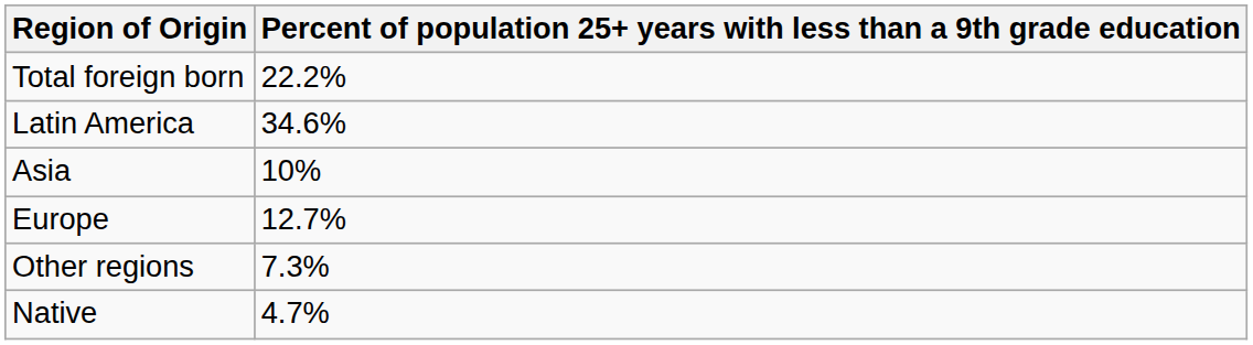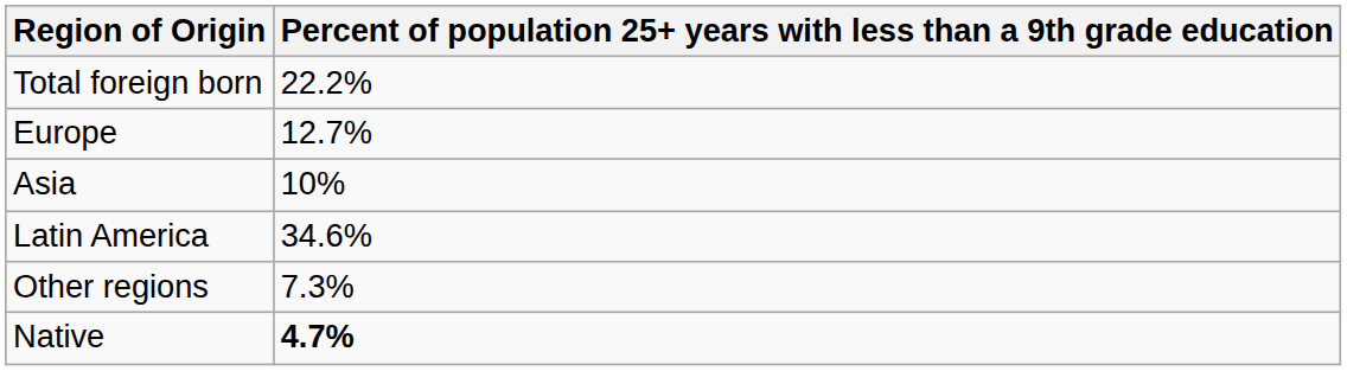rows swapped: Europe <-> Latin America
Native | column 2: normal -> bold
